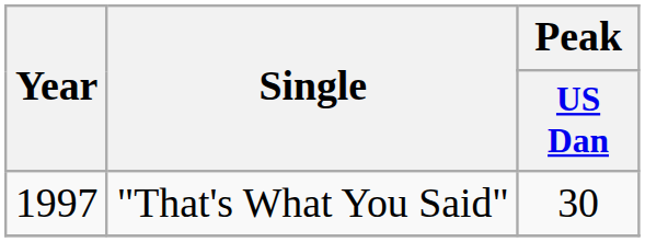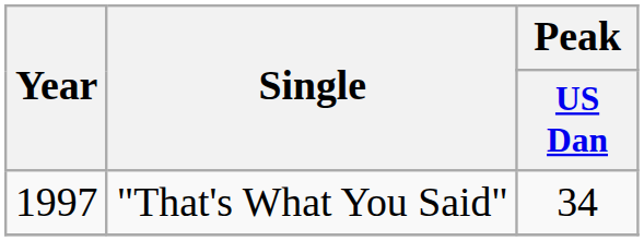"That's What You Said" | Peak / US Dan: 30 -> 34
